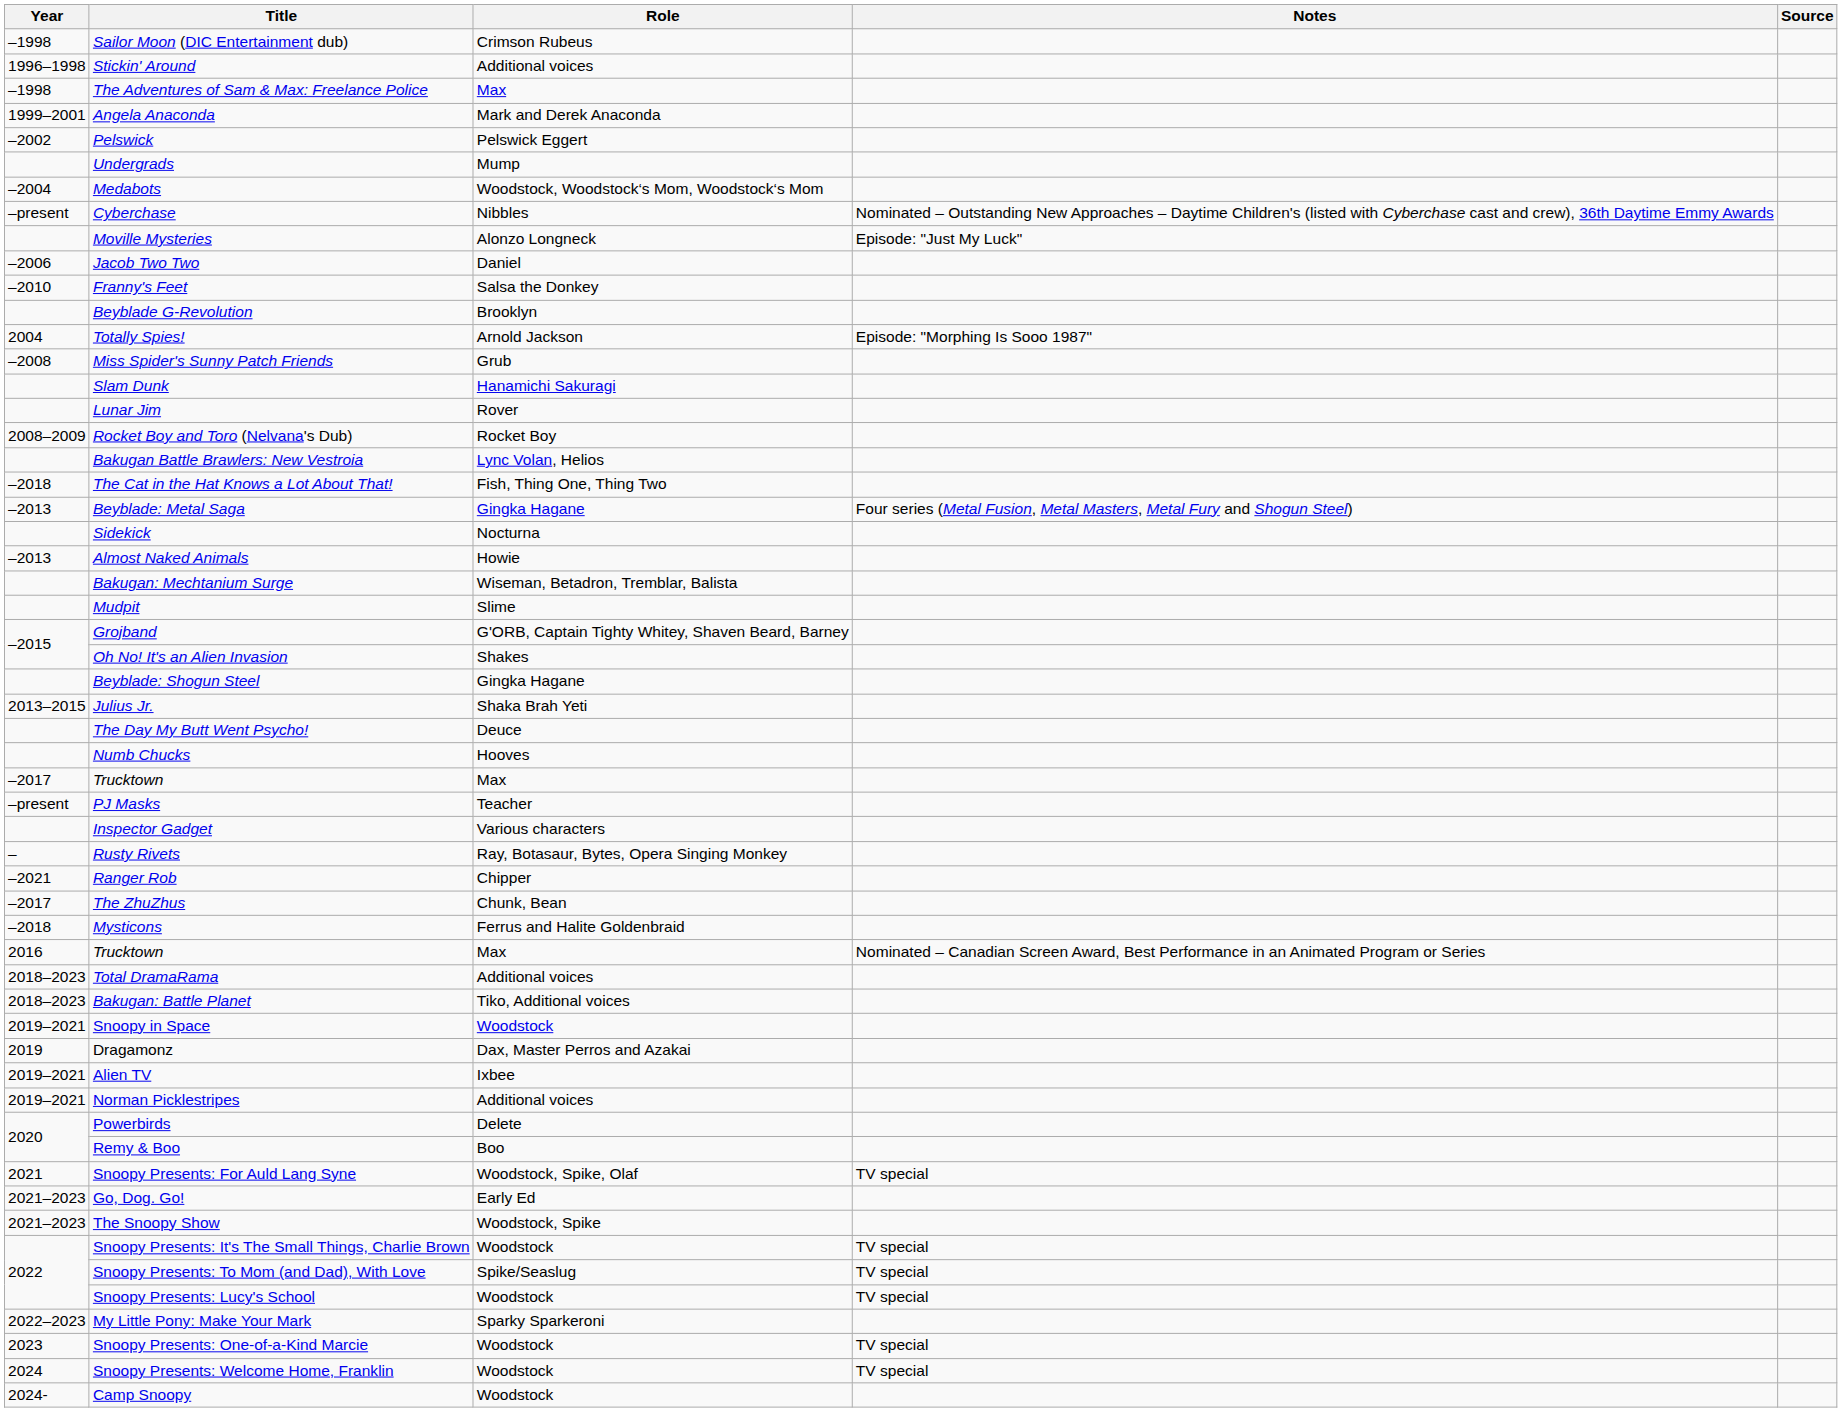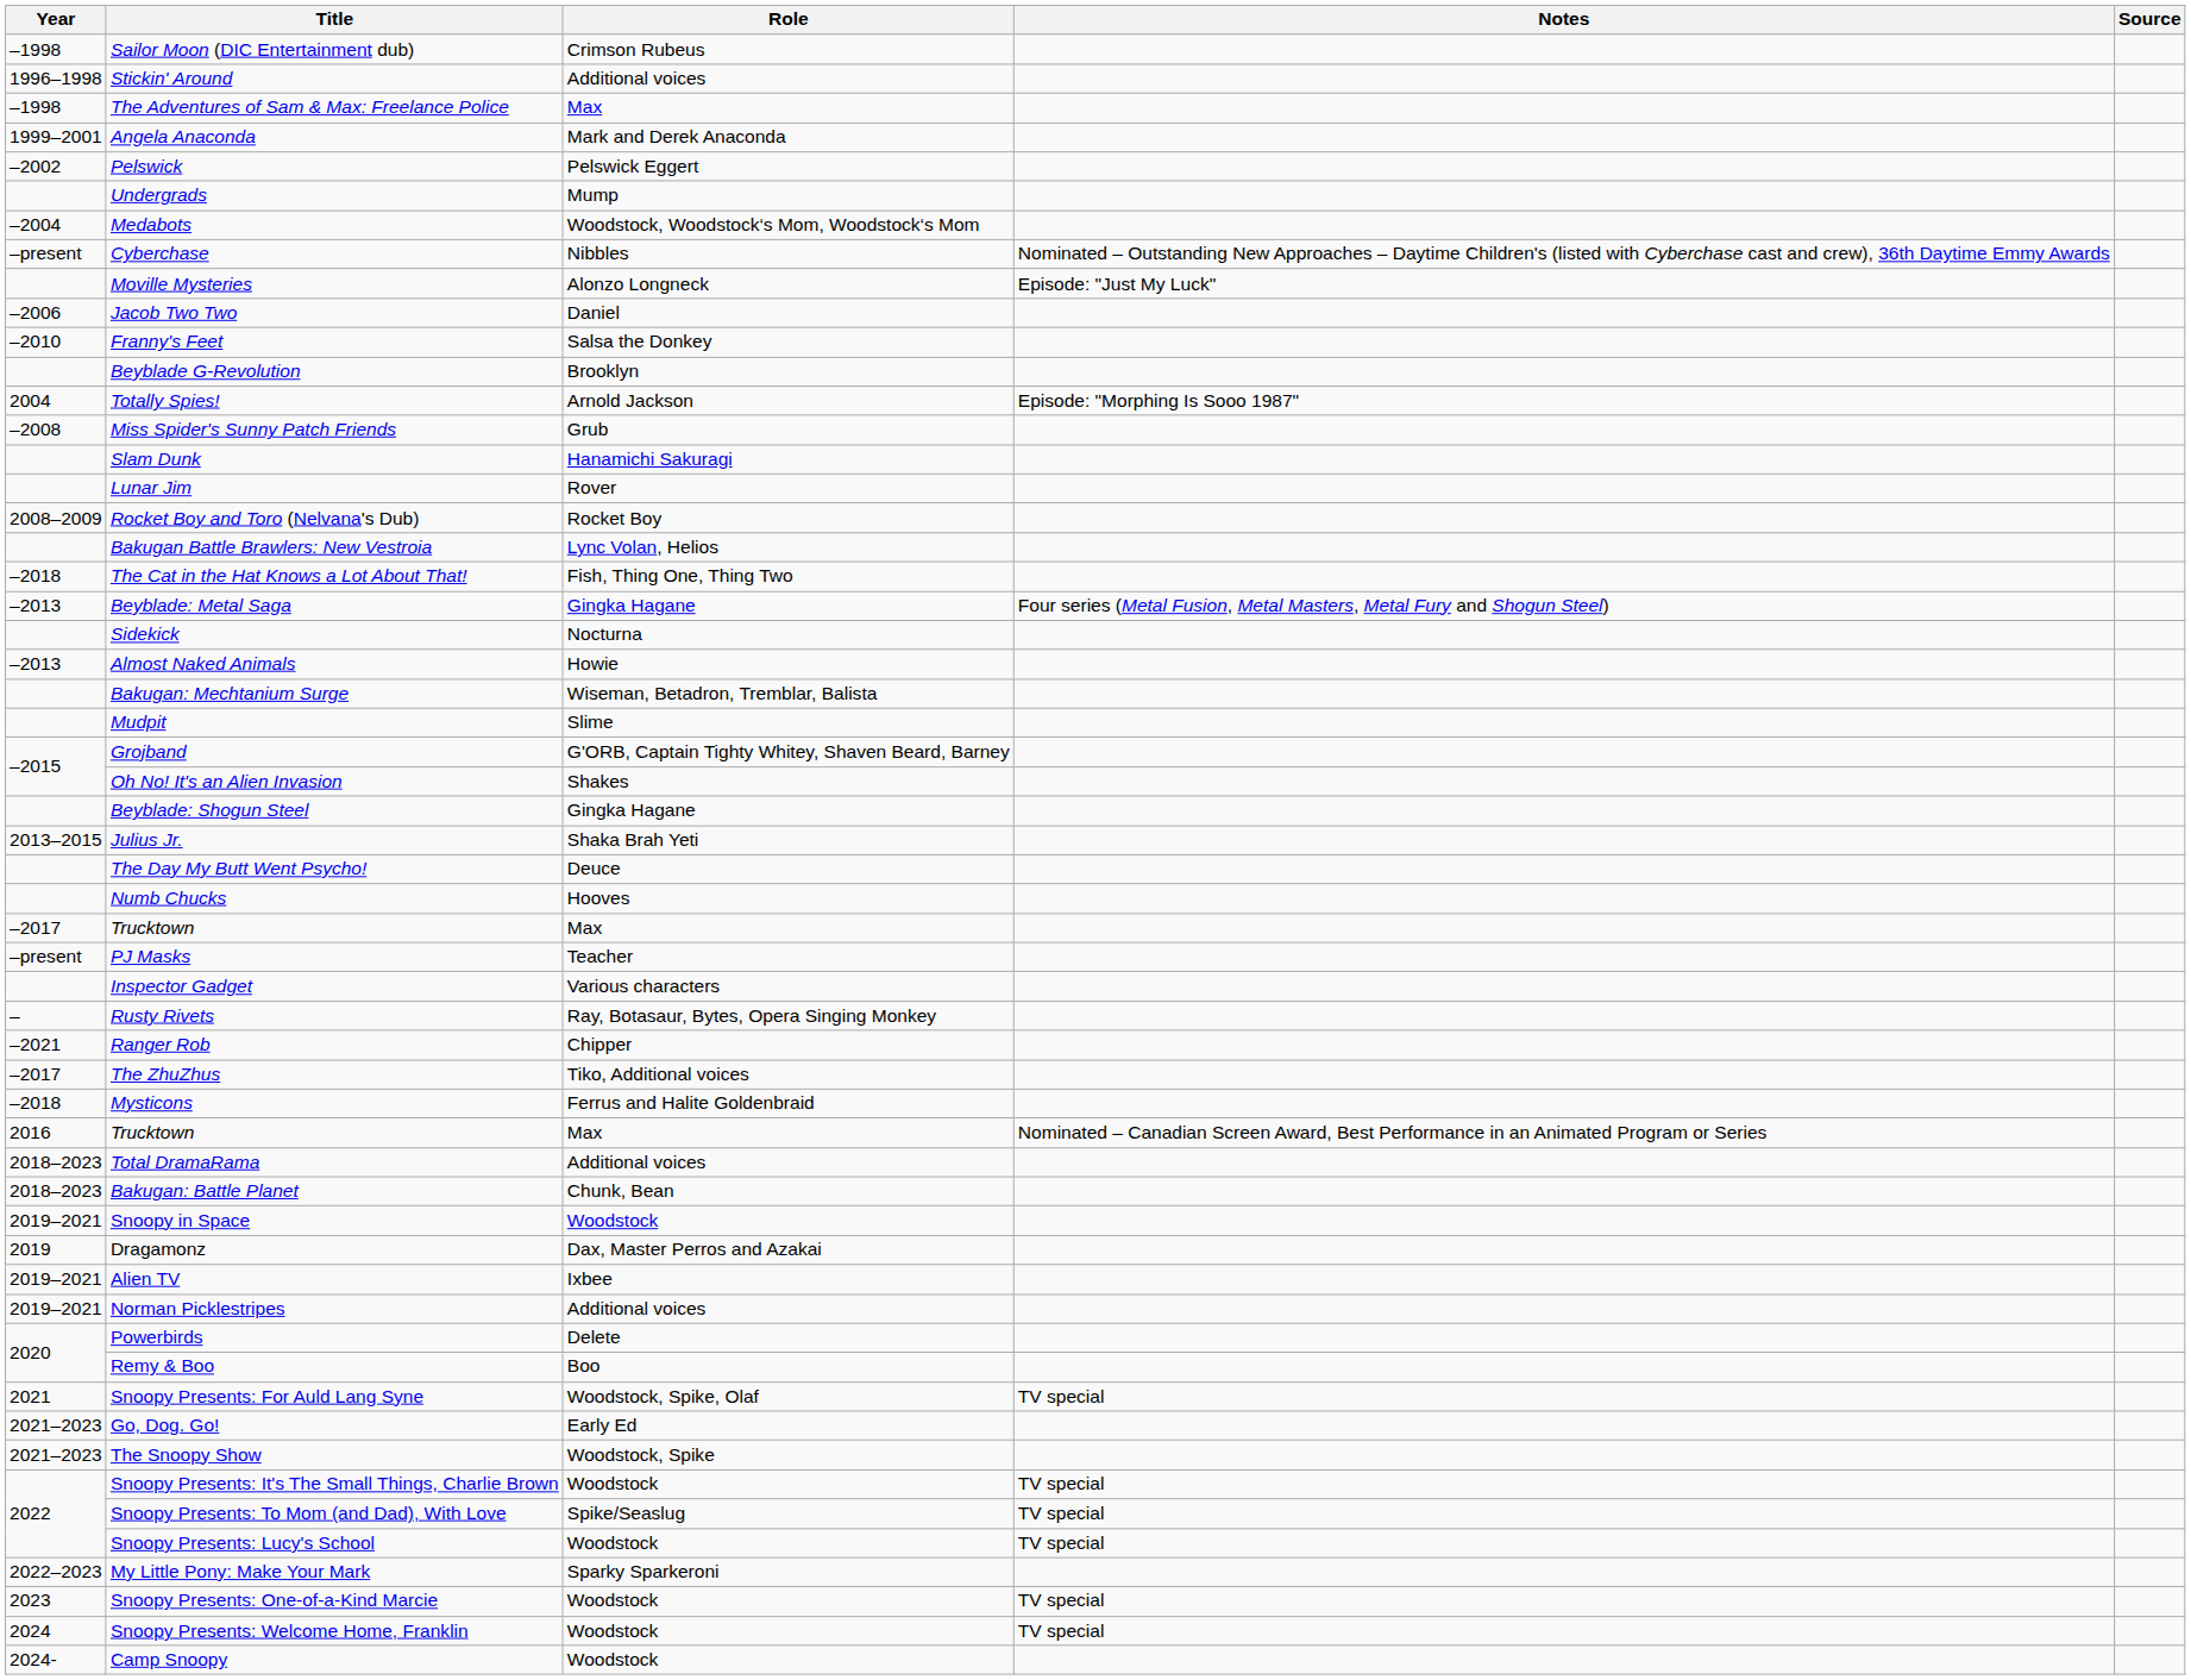The ZhuZhus | Role: Chunk, Bean -> Tiko, Additional voices
Bakugan: Battle Planet | Role: Tiko, Additional voices -> Chunk, Bean
